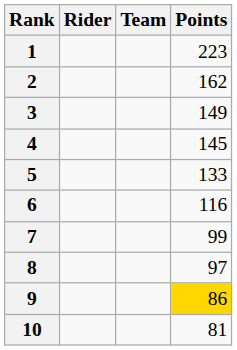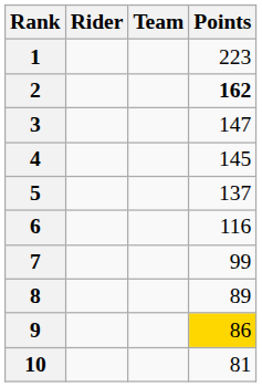2 | Points: normal -> bold
3 | Points: 149 -> 147
5 | Points: 133 -> 137
8 | Points: 97 -> 89
